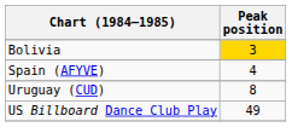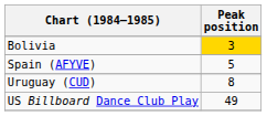Spain (AFYVE) | Peak position: 4 -> 5
